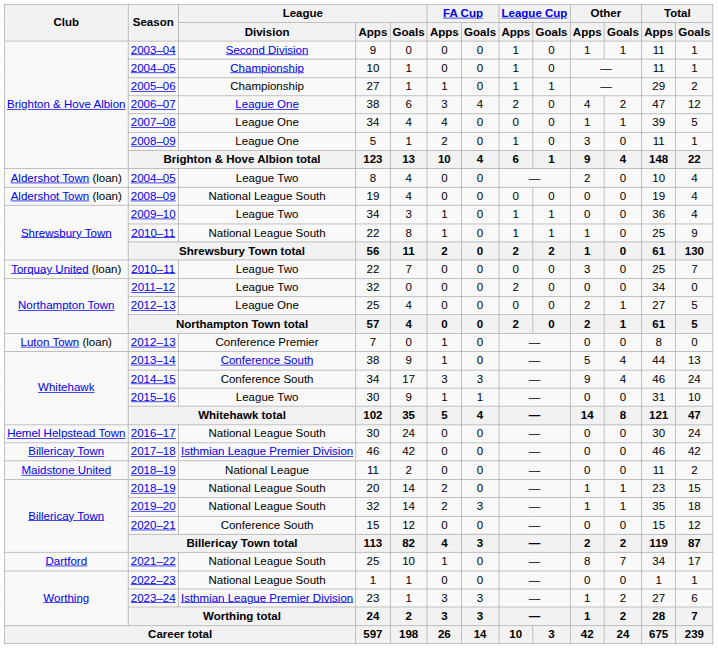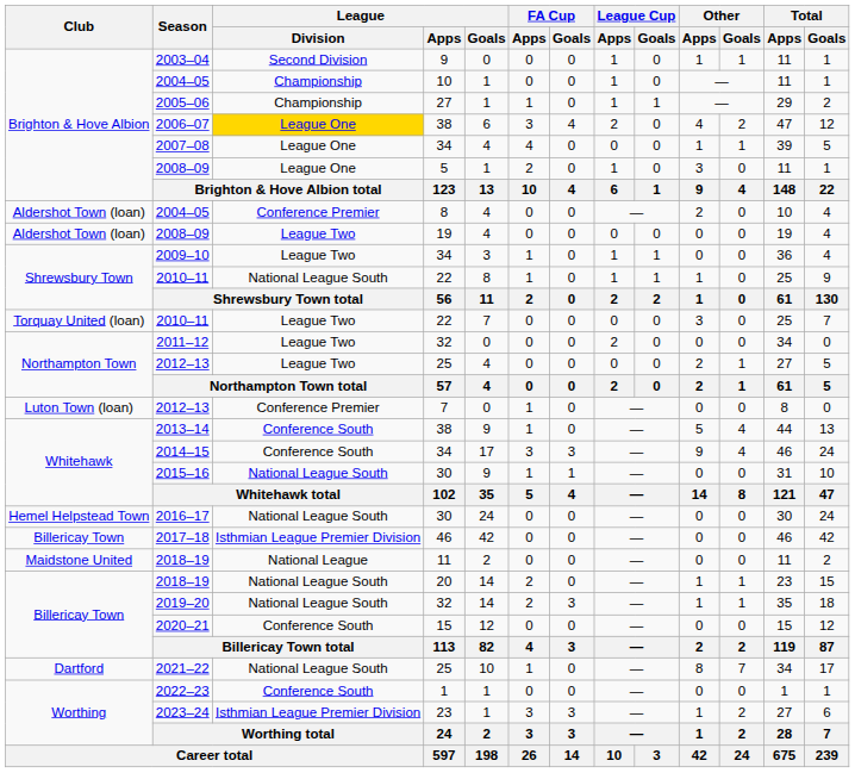2006–07 | League / Division: no background -> gold background
Aldershot Town (loan) / 2004–05 | League / Division: League Two -> Conference Premier
Aldershot Town (loan) / 2008–09 | League / Division: National League South -> League Two
Northampton Town / 2012–13 | League / Division: League One -> League Two
2015–16 | League / Division: League Two -> National League South
2022–23 | League / Division: National League South -> Conference South
